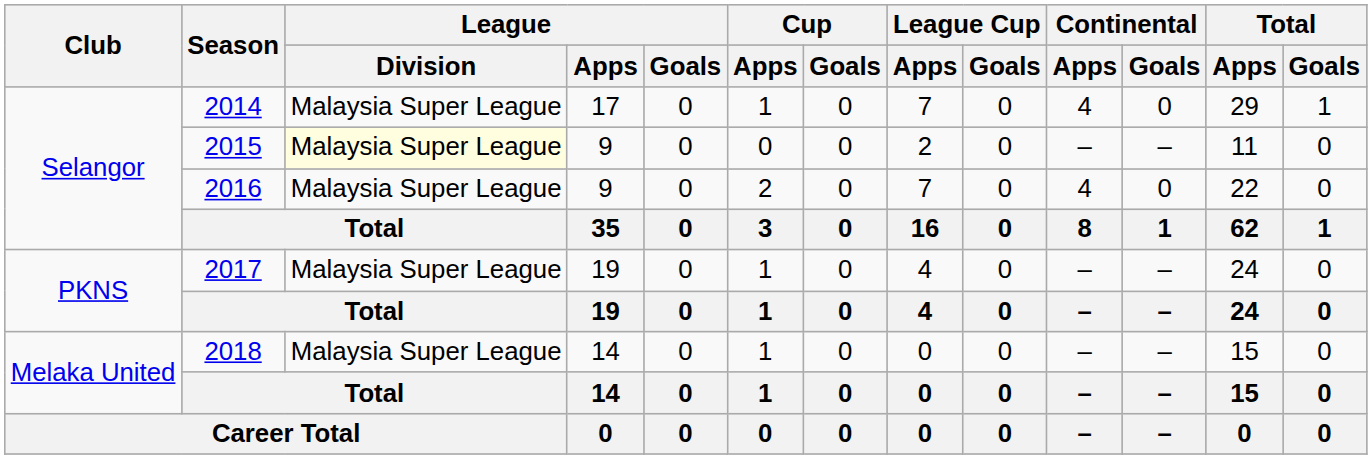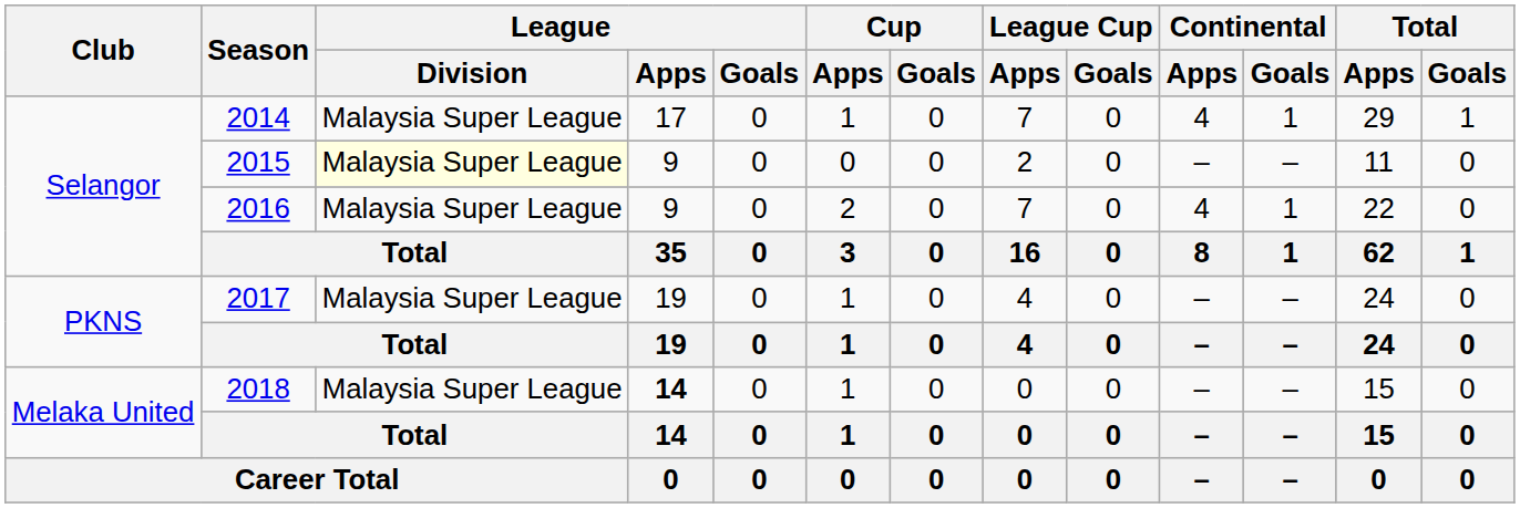2014 | Continental / Goals: 0 -> 1
2016 | Continental / Goals: 0 -> 1
2018 | League / Apps: normal -> bold
